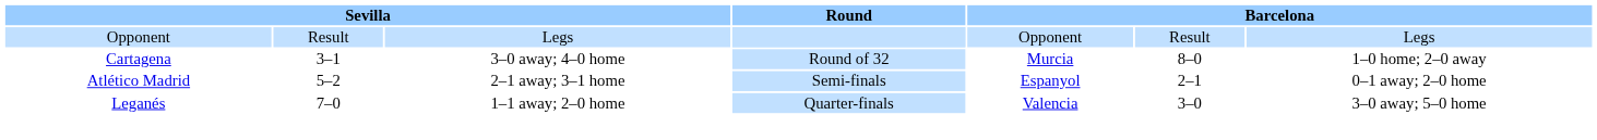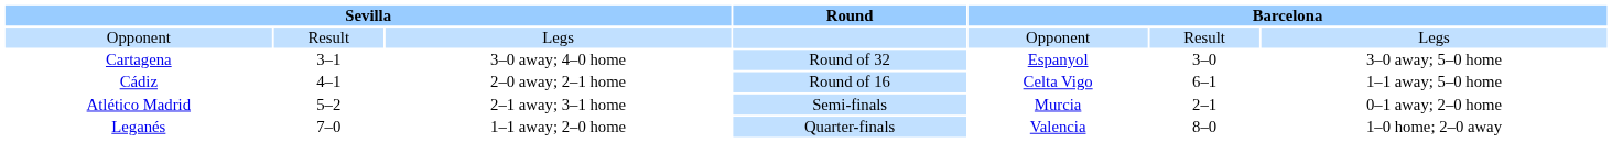Cartagena | column 5: Murcia -> Espanyol
Cartagena | column 6: 8–0 -> 3–0
Cartagena | column 7: 1–0 home; 2–0 away -> 3–0 away; 5–0 home
+ row: Cádiz | 4–1 | 2–0 away; 2–1 home | Round of 16 | Celta Vigo | 6–1 | 1–1 away; 5–0 home
Atlético Madrid | column 5: Espanyol -> Murcia
Leganés | column 6: 3–0 -> 8–0
Leganés | column 7: 3–0 away; 5–0 home -> 1–0 home; 2–0 away
